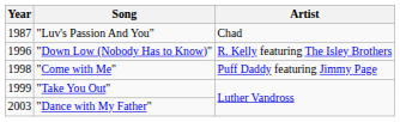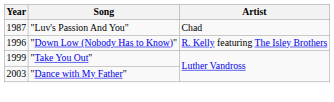- row: 1998 | "Come with Me" | Puff Daddy featuring Jimmy Page
